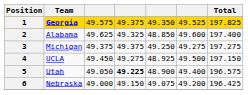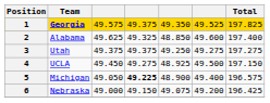3 | Team: Michigan -> Utah
5 | Team: Utah -> Michigan
